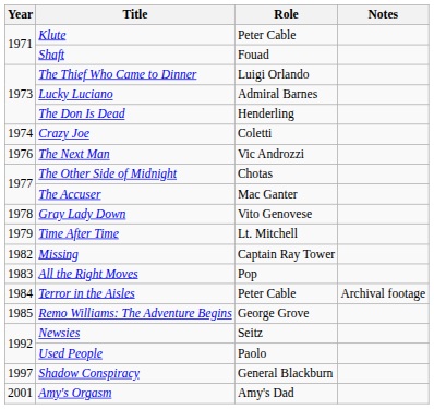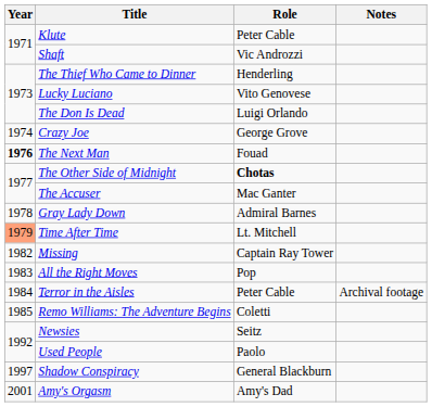Shaft | Role: Fouad -> Vic Androzzi
The Thief Who Came to Dinner | Role: Luigi Orlando -> Henderling
Lucky Luciano | Role: Admiral Barnes -> Vito Genovese
The Don Is Dead | Role: Henderling -> Luigi Orlando
Crazy Joe | Role: Coletti -> George Grove
The Next Man | Year: normal -> bold
The Next Man | Role: Vic Androzzi -> Fouad
The Other Side of Midnight | Role: normal -> bold
Gray Lady Down | Role: Vito Genovese -> Admiral Barnes
Time After Time | Year: no background -> lightsalmon background
Remo Williams: The Adventure Begins | Role: George Grove -> Coletti
